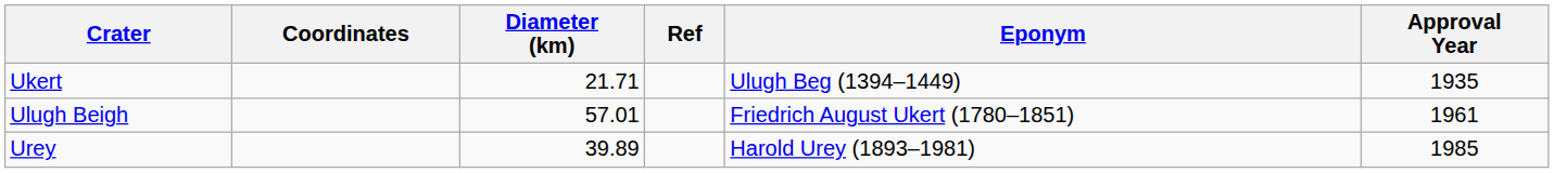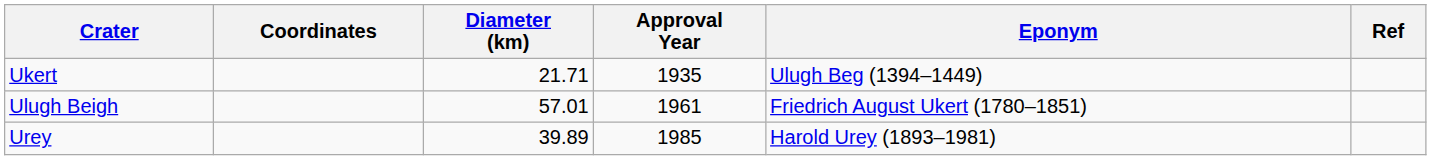columns swapped: Approval Year <-> Ref
